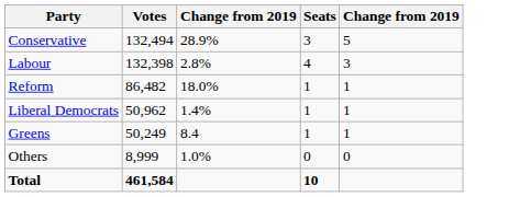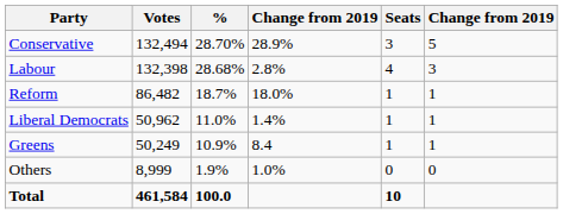+ column: % | 28.70% | 28.68% | 18.7% | 11.0% | 10.9% | 1.9% | 100.0
